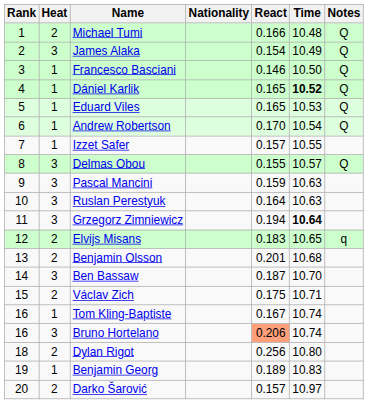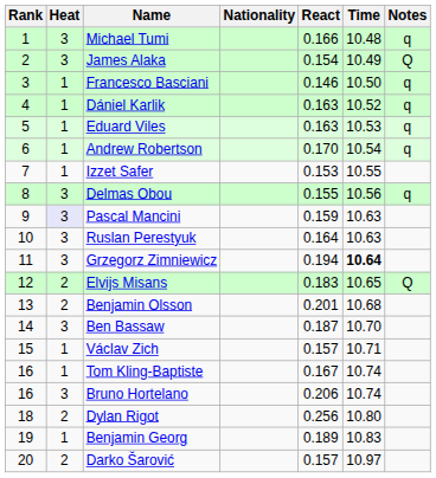Michael Tumi | Heat: 2 -> 3
Michael Tumi | Notes: Q -> q
Francesco Basciani | Notes: Q -> q
Dániel Karlik | React: 0.165 -> 0.163
Dániel Karlik | Time: bold -> normal
Dániel Karlik | Notes: Q -> q
Eduard Viles | React: 0.165 -> 0.163
Eduard Viles | Notes: Q -> q
Andrew Robertson | Notes: Q -> q
Izzet Safer | React: 0.157 -> 0.153
Delmas Obou | Time: 10.57 -> 10.56
Delmas Obou | Notes: Q -> q
Pascal Mancini | Heat: no background -> lavender background
Elvijs Misans | Notes: q -> Q
Václav Zich | Heat: 2 -> 1
Václav Zich | React: 0.175 -> 0.157
Bruno Hortelano | React: lightsalmon background -> no background
